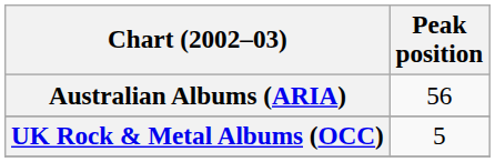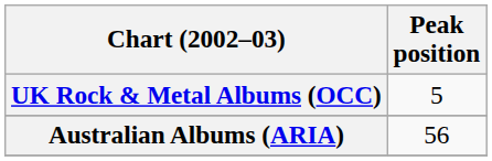rows swapped: Australian Albums (ARIA) <-> UK Rock & Metal Albums (OCC)
